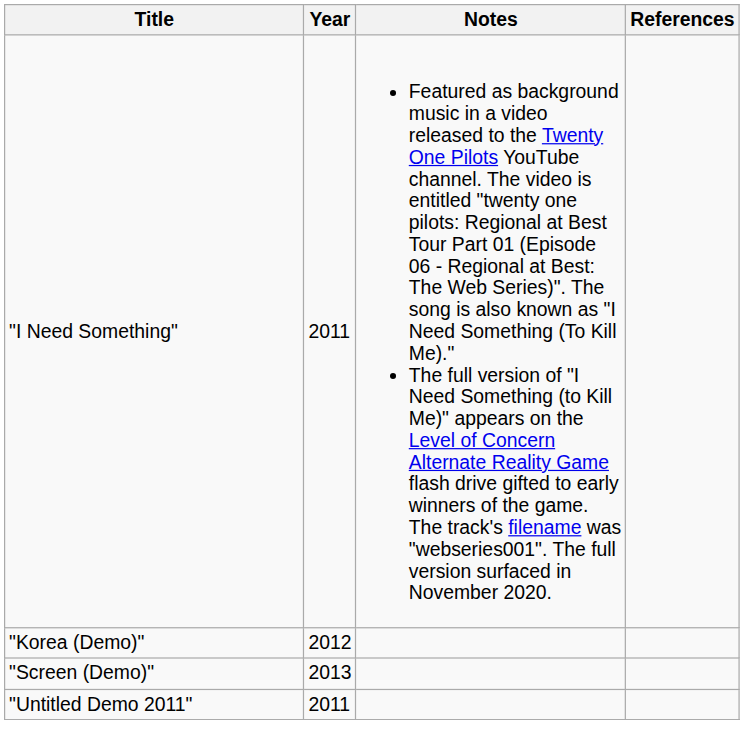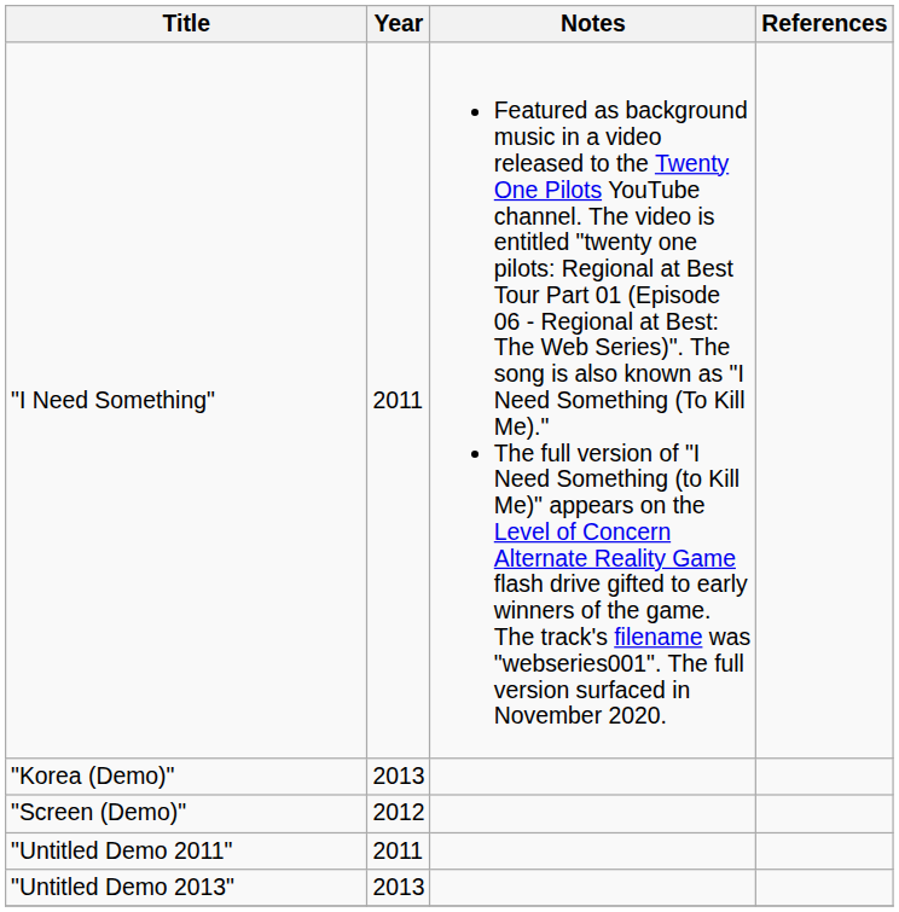"Korea (Demo)" | Year: 2012 -> 2013
"Screen (Demo)" | Year: 2013 -> 2012
+ row: "Untitled Demo 2013" | 2013
